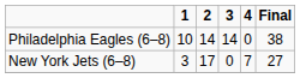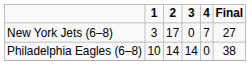rows swapped: Philadelphia Eagles (6–8) <-> New York Jets (6–8)
